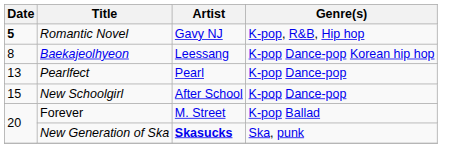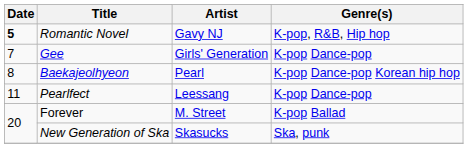+ row: 7 | Gee | Girls' Generation | K-pop Dance-pop
Baekajeolhyeon | Artist: Leessang -> Pearl
Pearlfect | Date: 13 -> 11
Pearlfect | Artist: Pearl -> Leessang
- row: 15 | New Schoolgirl | After School | K-pop Dance-pop
New Generation of Ska | Artist: bold -> normal
